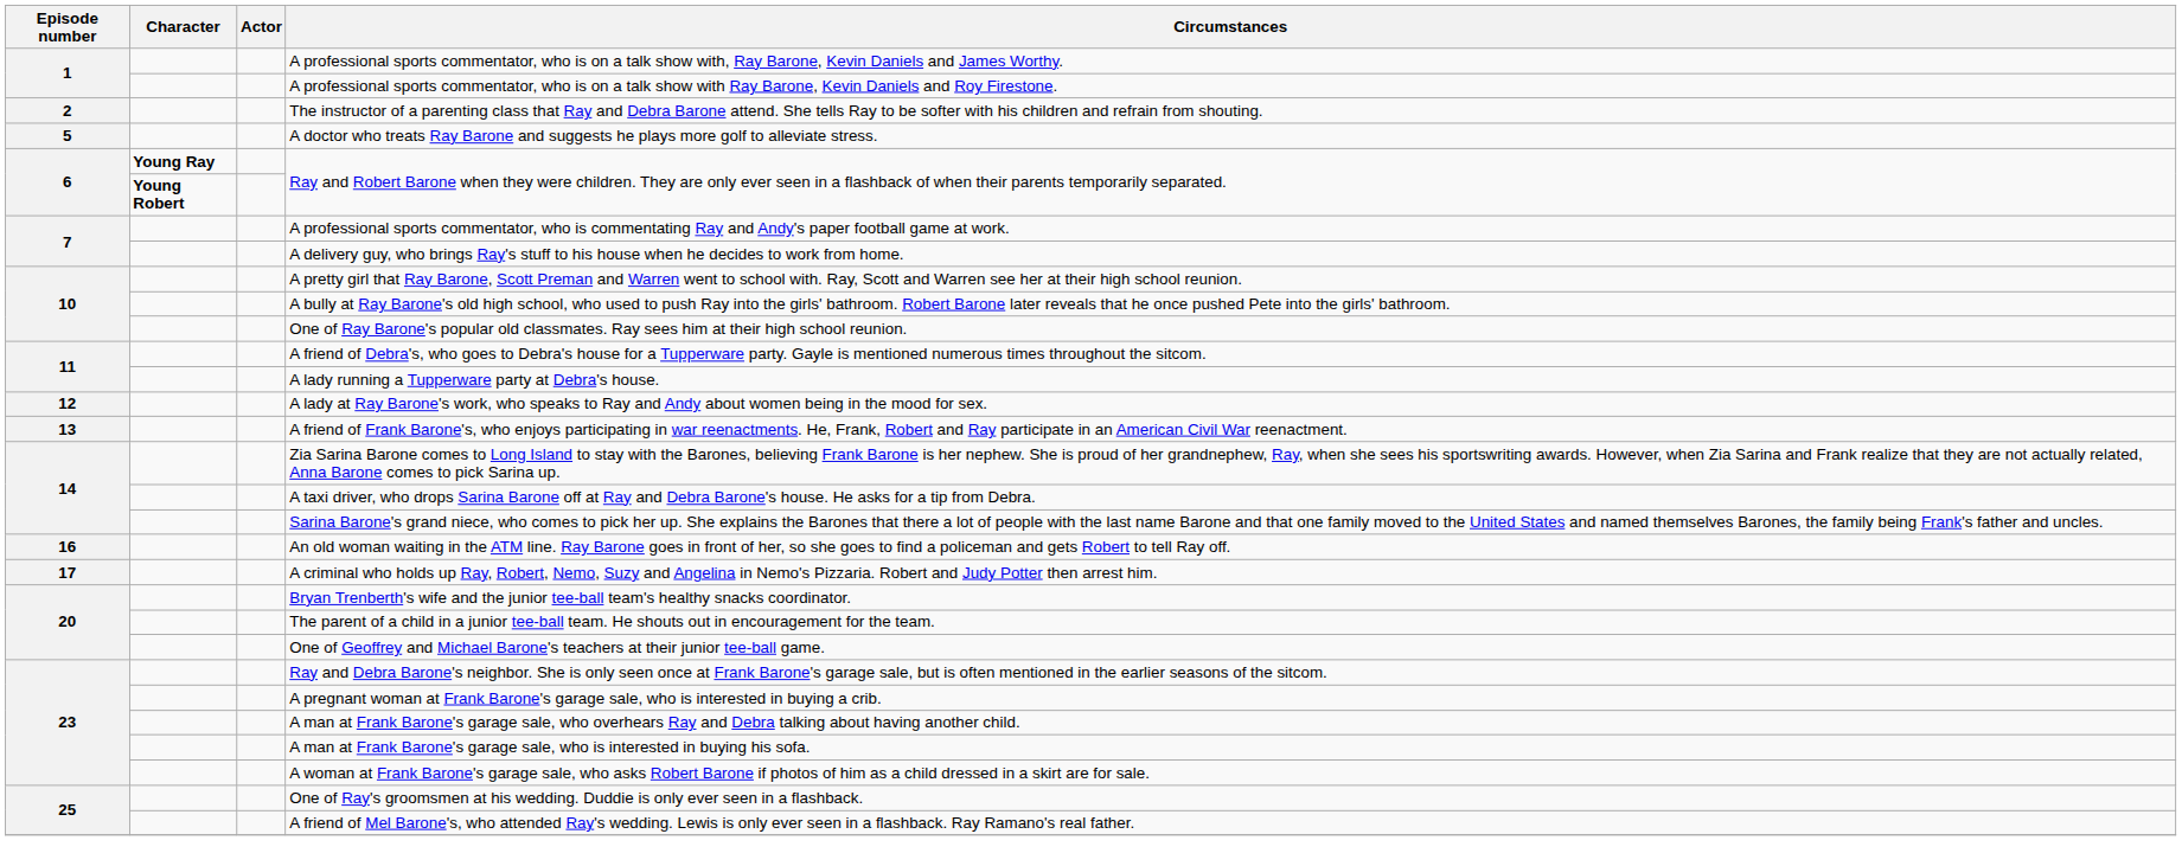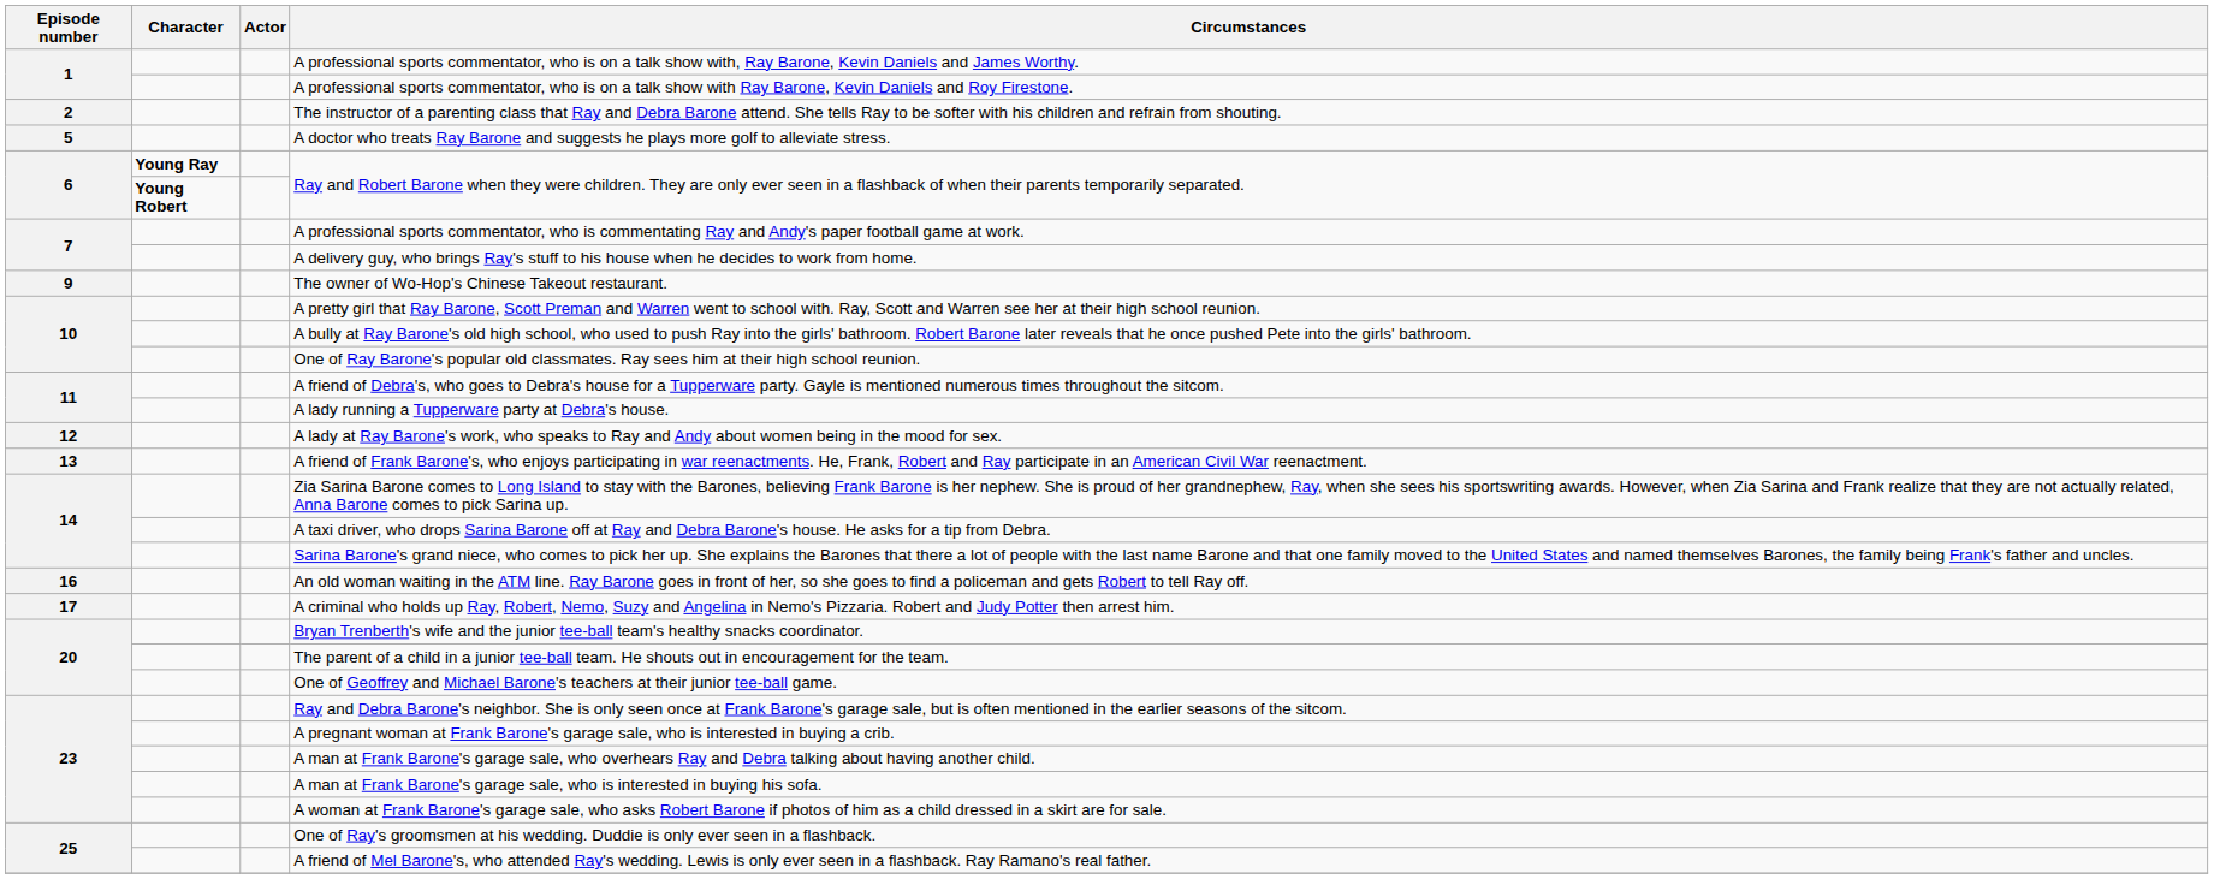+ row: 9 | The owner of Wo-Hop's Chinese Takeout restaurant.
